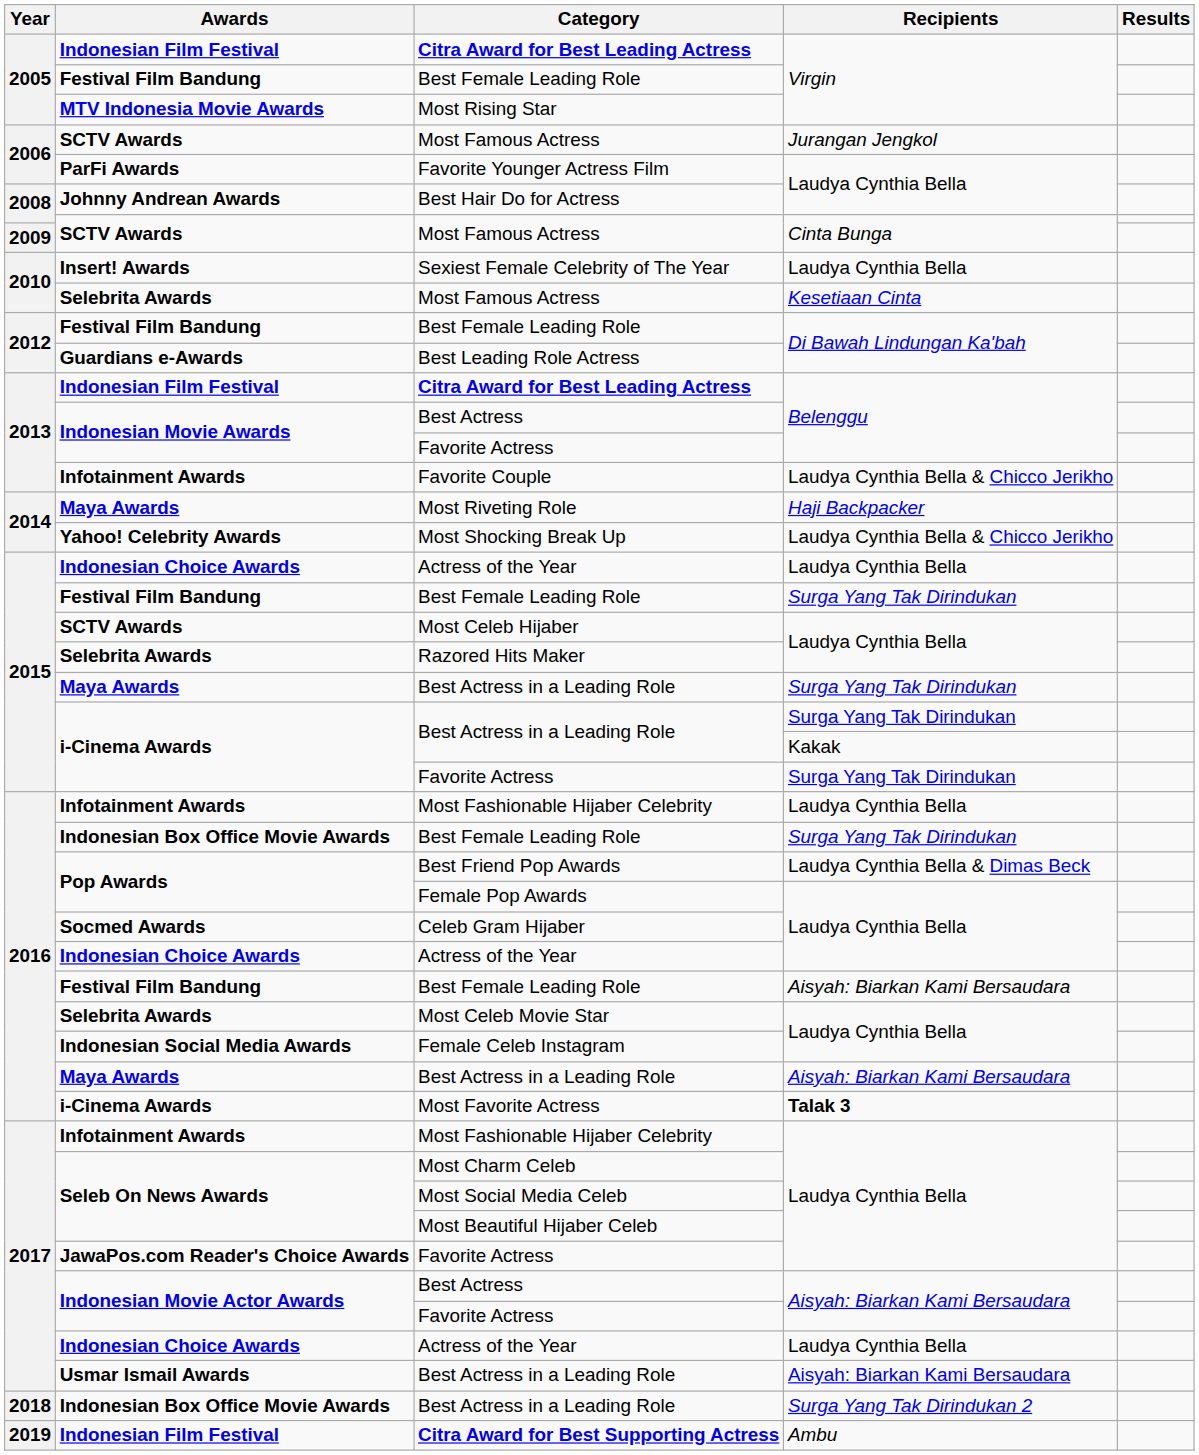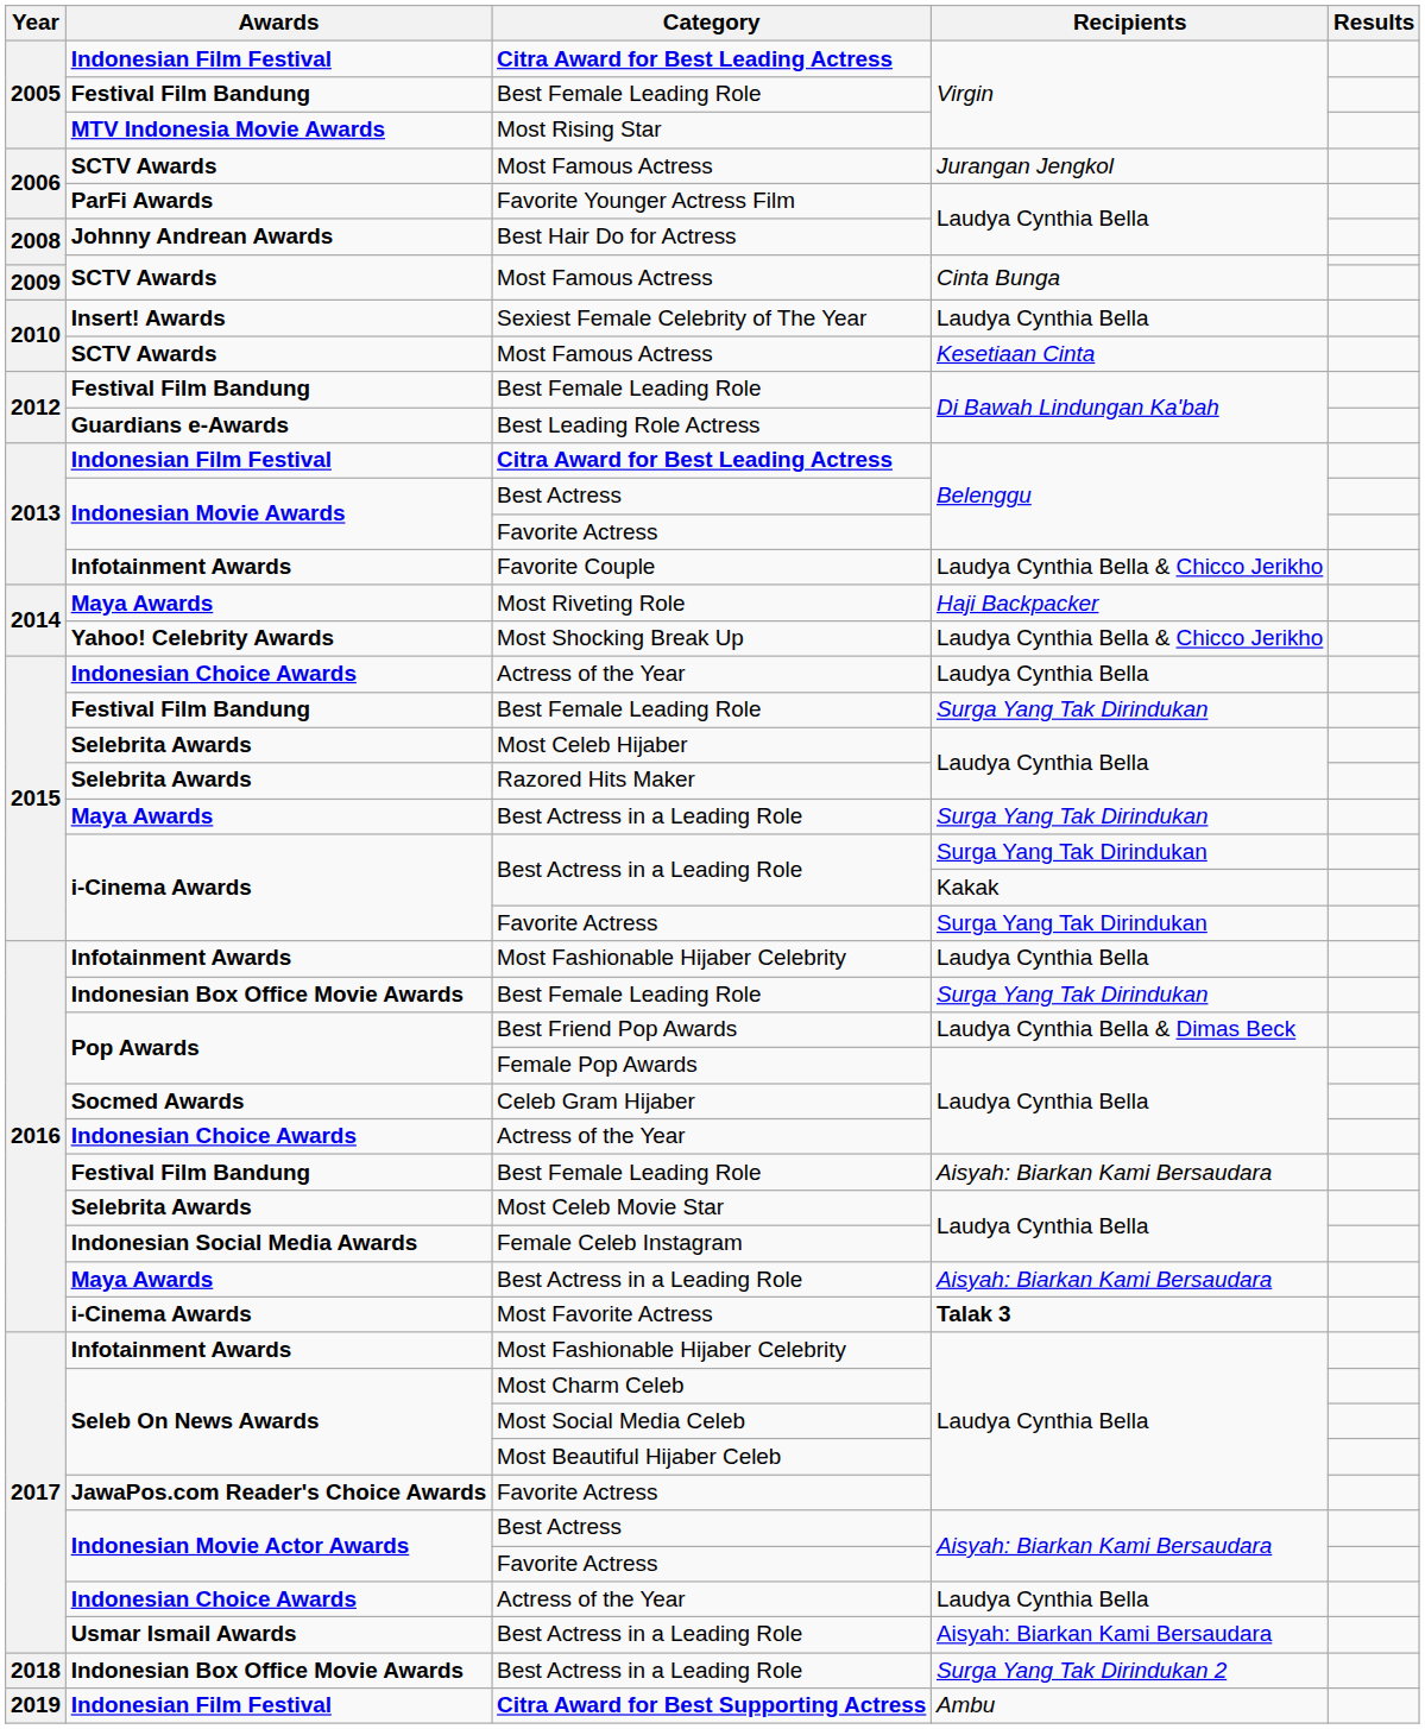2010 / Most Famous Actress | Awards: Selebrita Awards -> SCTV Awards
Most Celeb Hijaber | Awards: SCTV Awards -> Selebrita Awards
